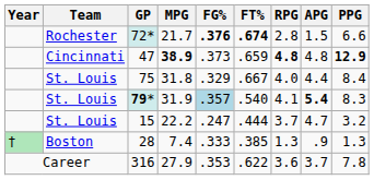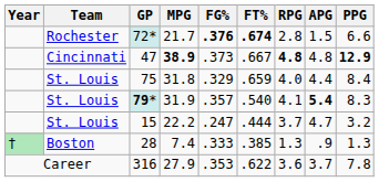47 | FT%: .659 -> .667
75 | FT%: .667 -> .659
79* | FG%: lightblue background -> no background
